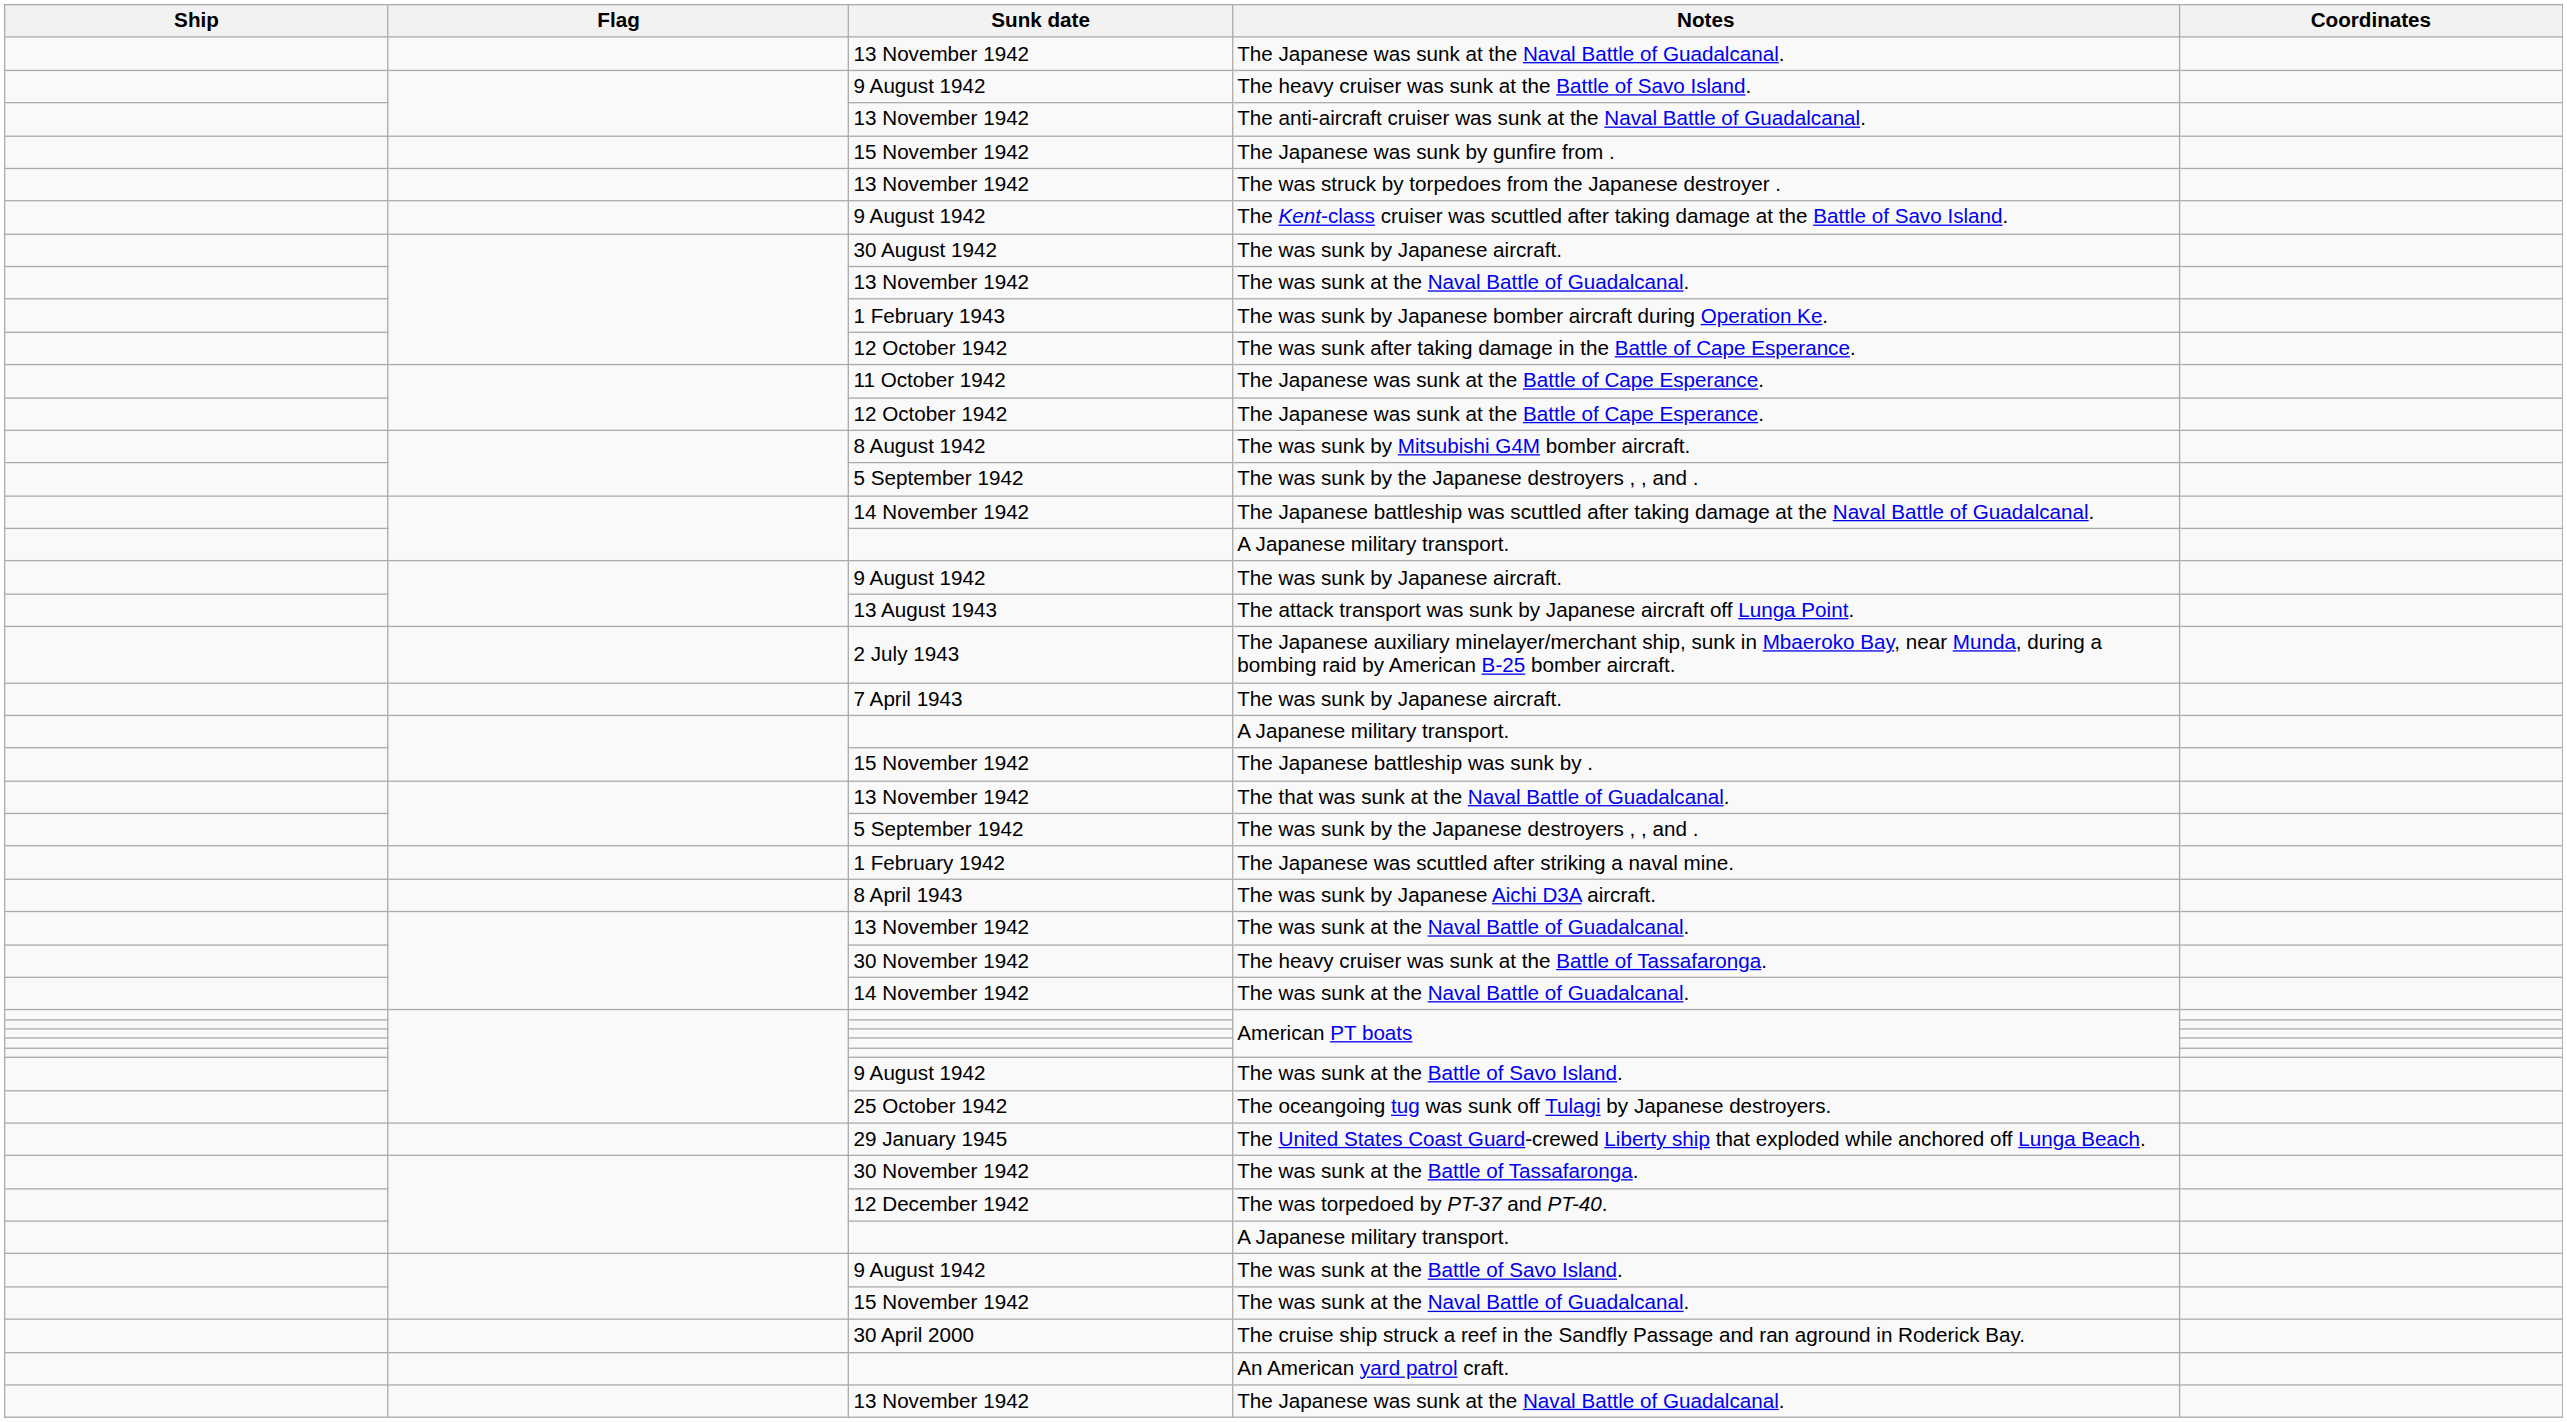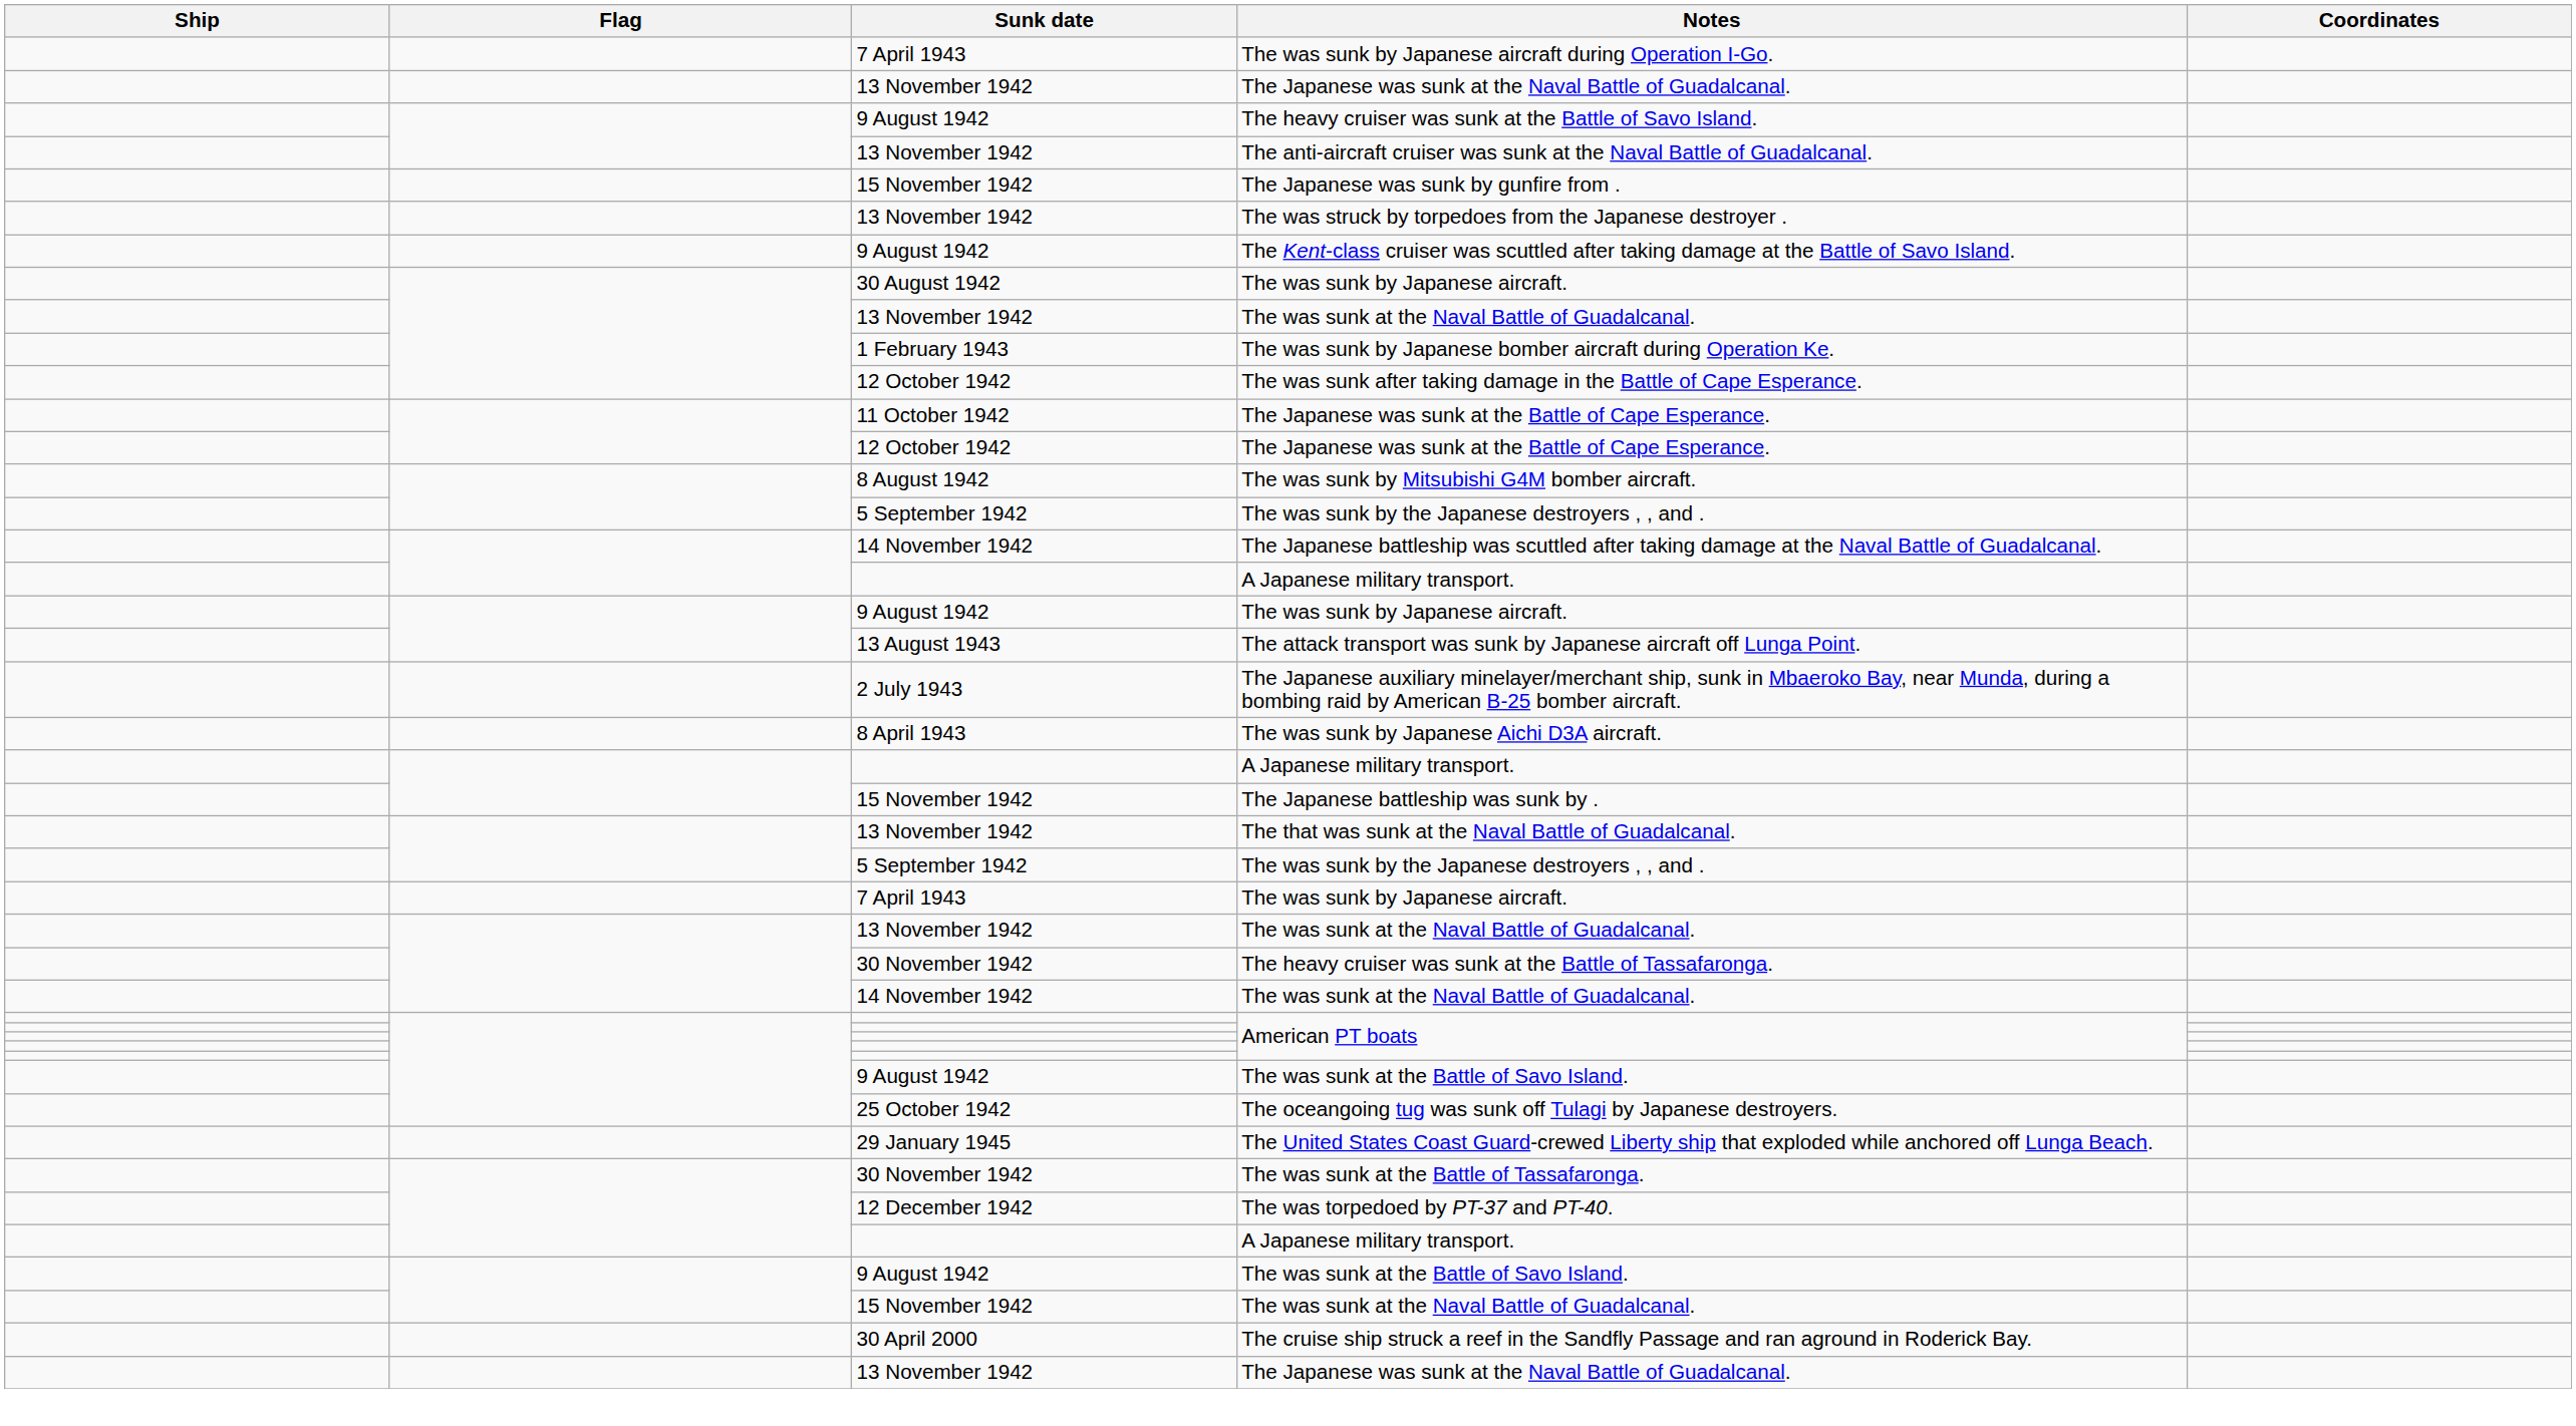+ row: 7 April 1943 | The was sunk by Japanese aircraft during Operation I-Go.
rows swapped: The was sunk by Japanese Aichi D3A aircraft. <-> 7 April 1943 / The was sunk by Japanese aircraft.
- row: 1 February 1942 | The Japanese was scuttled after striking a naval mine.
- row: An American yard patrol craft.
